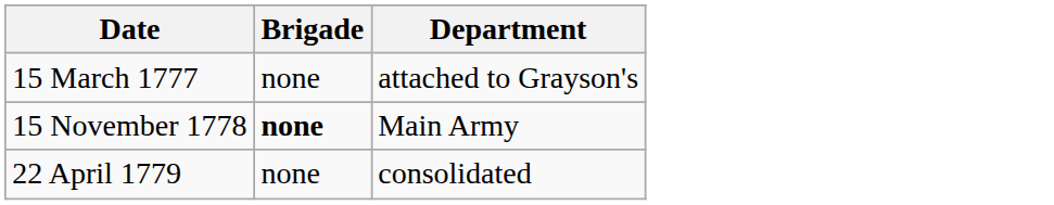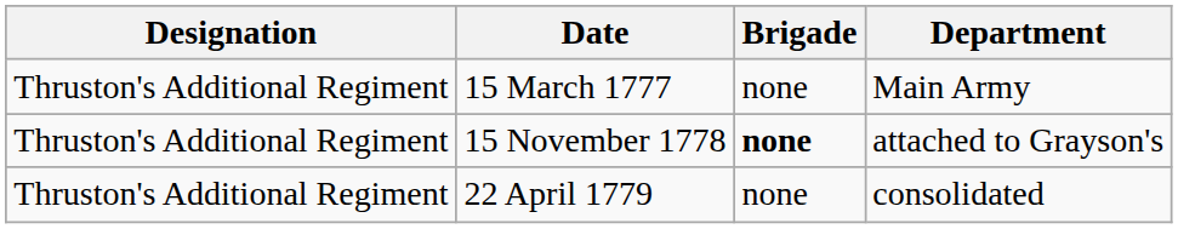+ column: Designation | Thruston's Additional Regiment | Thruston's Additional Regiment | Thruston's Additional Regiment
15 March 1777 | Department: attached to Grayson's -> Main Army
15 November 1778 | Department: Main Army -> attached to Grayson's
